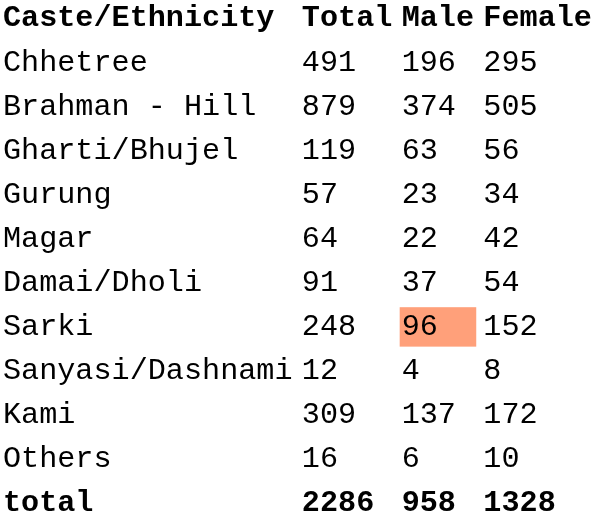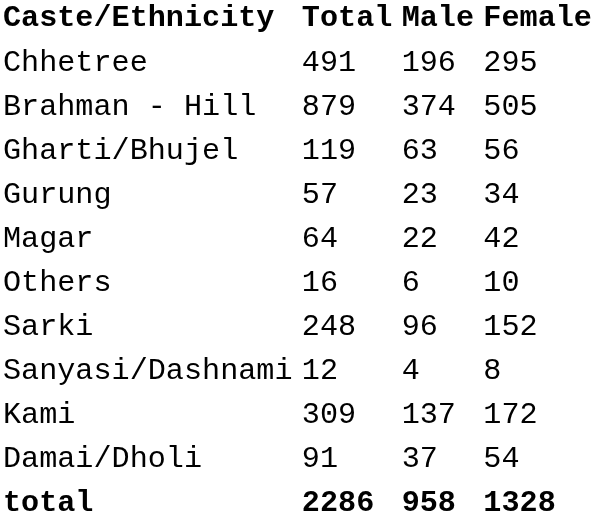rows swapped: Damai/Dholi <-> Others
Sarki | Male: lightsalmon background -> no background
